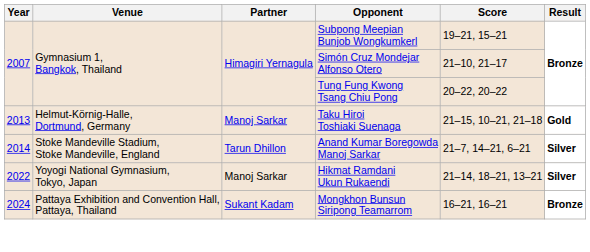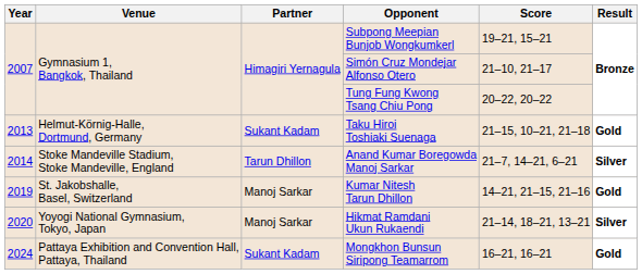Taku Hiroi Toshiaki Suenaga | Partner: Manoj Sarkar -> Sukant Kadam
+ row: 2019 | St. Jakobshalle, Basel, Switzerland | Manoj Sarkar | Kumar Nitesh Tarun Dhillon | 14–21, 21–15, 21–16 | Gold
Hikmat Ramdani Ukun Rukaendi | Year: 2022 -> 2020
Mongkhon Bunsun Siripong Teamarrom | Result: Bronze -> Gold
